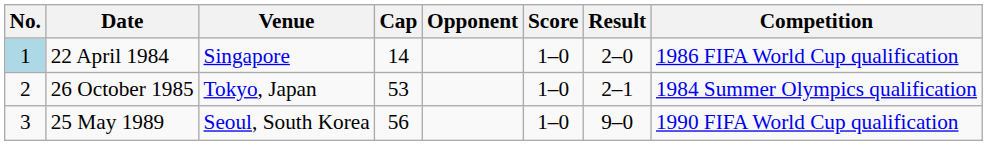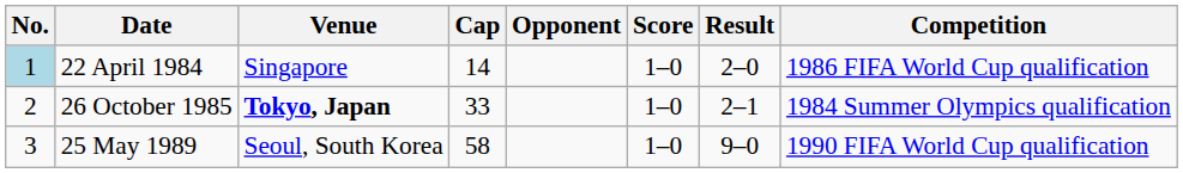26 October 1985 | Venue: normal -> bold
26 October 1985 | Cap: 53 -> 33
25 May 1989 | Cap: 56 -> 58
